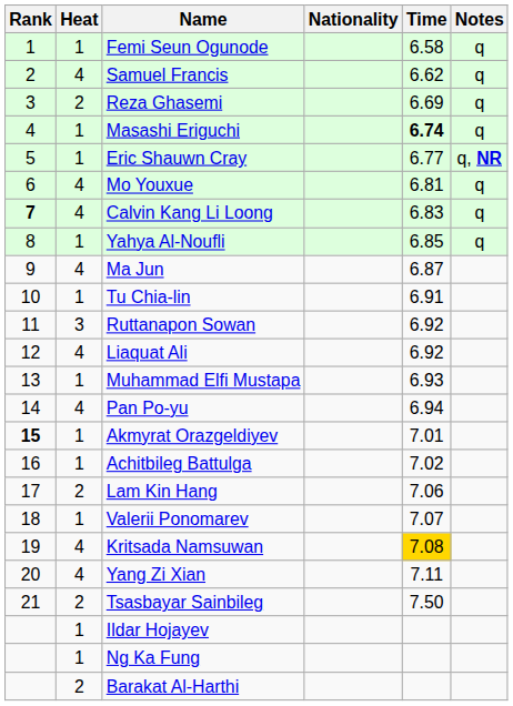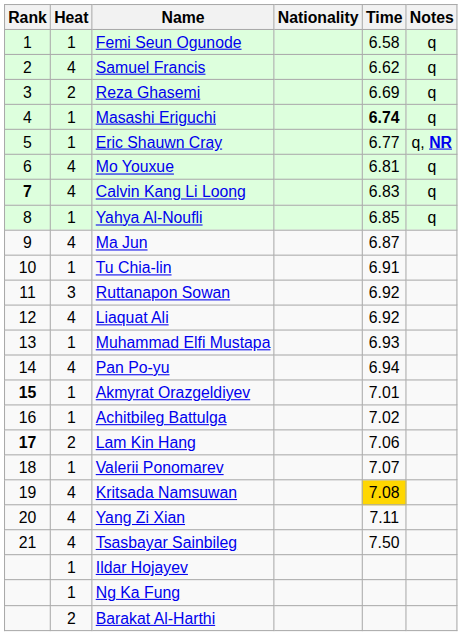Lam Kin Hang | Rank: normal -> bold
Tsasbayar Sainbileg | Heat: 2 -> 4
